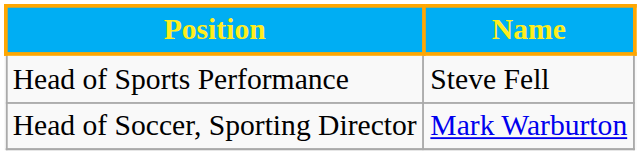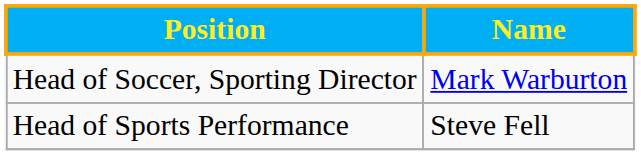rows swapped: Head of Soccer, Sporting Director <-> Head of Sports Performance
